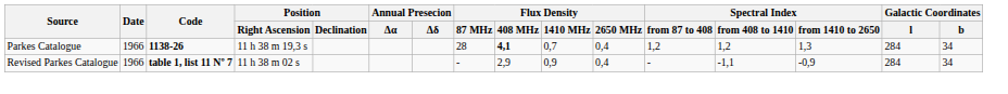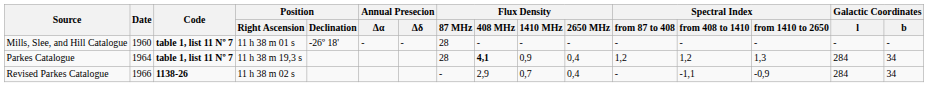+ row: Mills, Slee, and Hill Catalogue | 1960 | table 1, list 11 Nº 7 | 11 h 38 m 01 s | -26º 18' | - | - | 28 | - | - | - | - | - | - | - | -
Parkes Catalogue | Date: 1966 -> 1964
Parkes Catalogue | Code: 1138-26 -> table 1, list 11 Nº 7
Parkes Catalogue | Flux Density / 1410 MHz: 0,7 -> 0,9
Revised Parkes Catalogue | Code: table 1, list 11 Nº 7 -> 1138-26
Revised Parkes Catalogue | Flux Density / 1410 MHz: 0,9 -> 0,7
